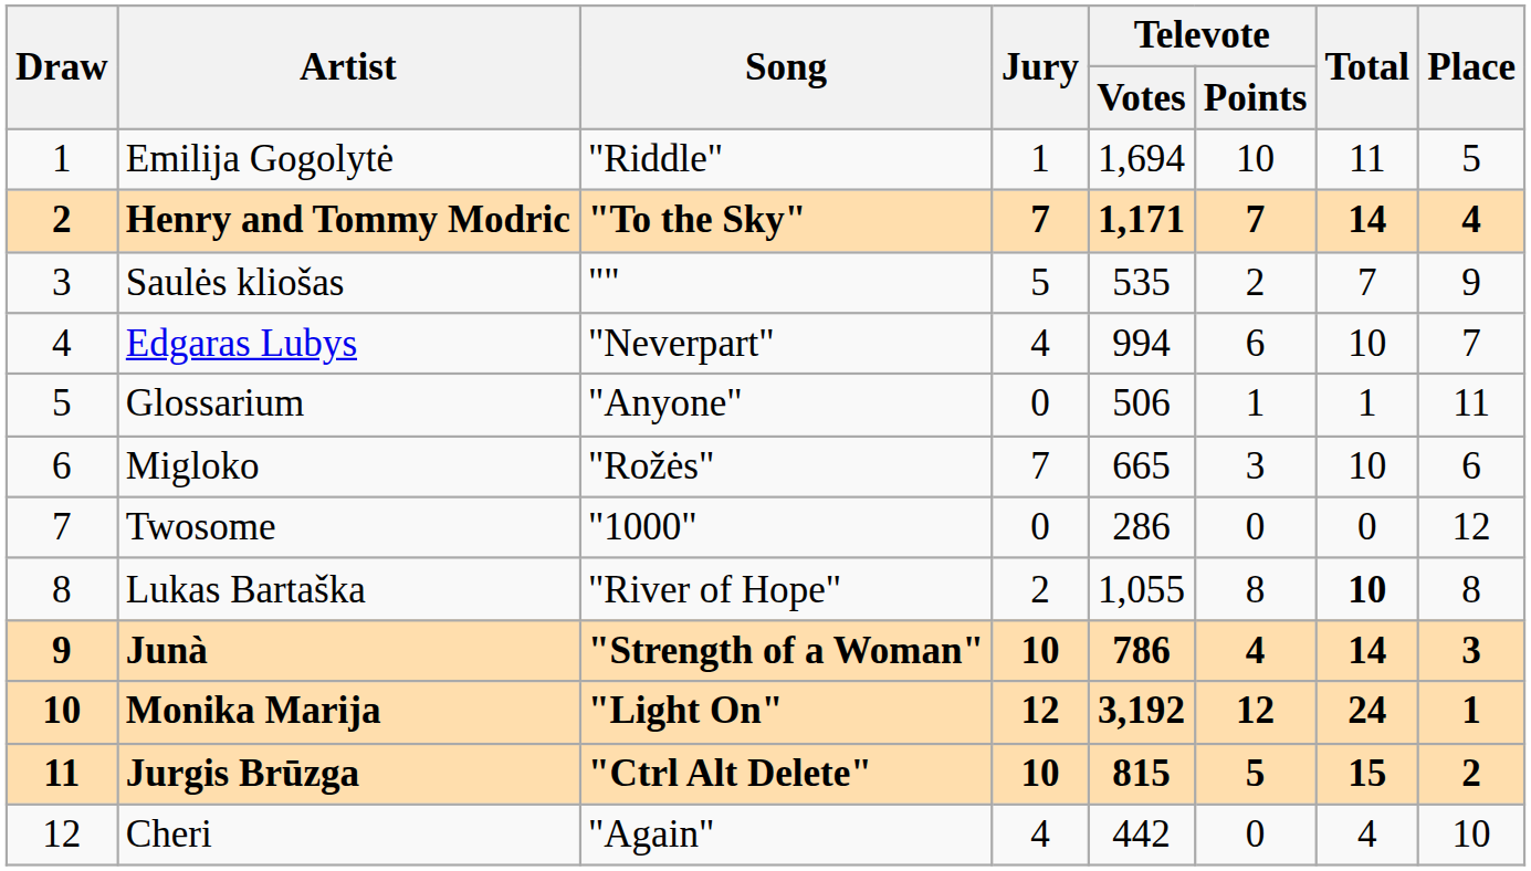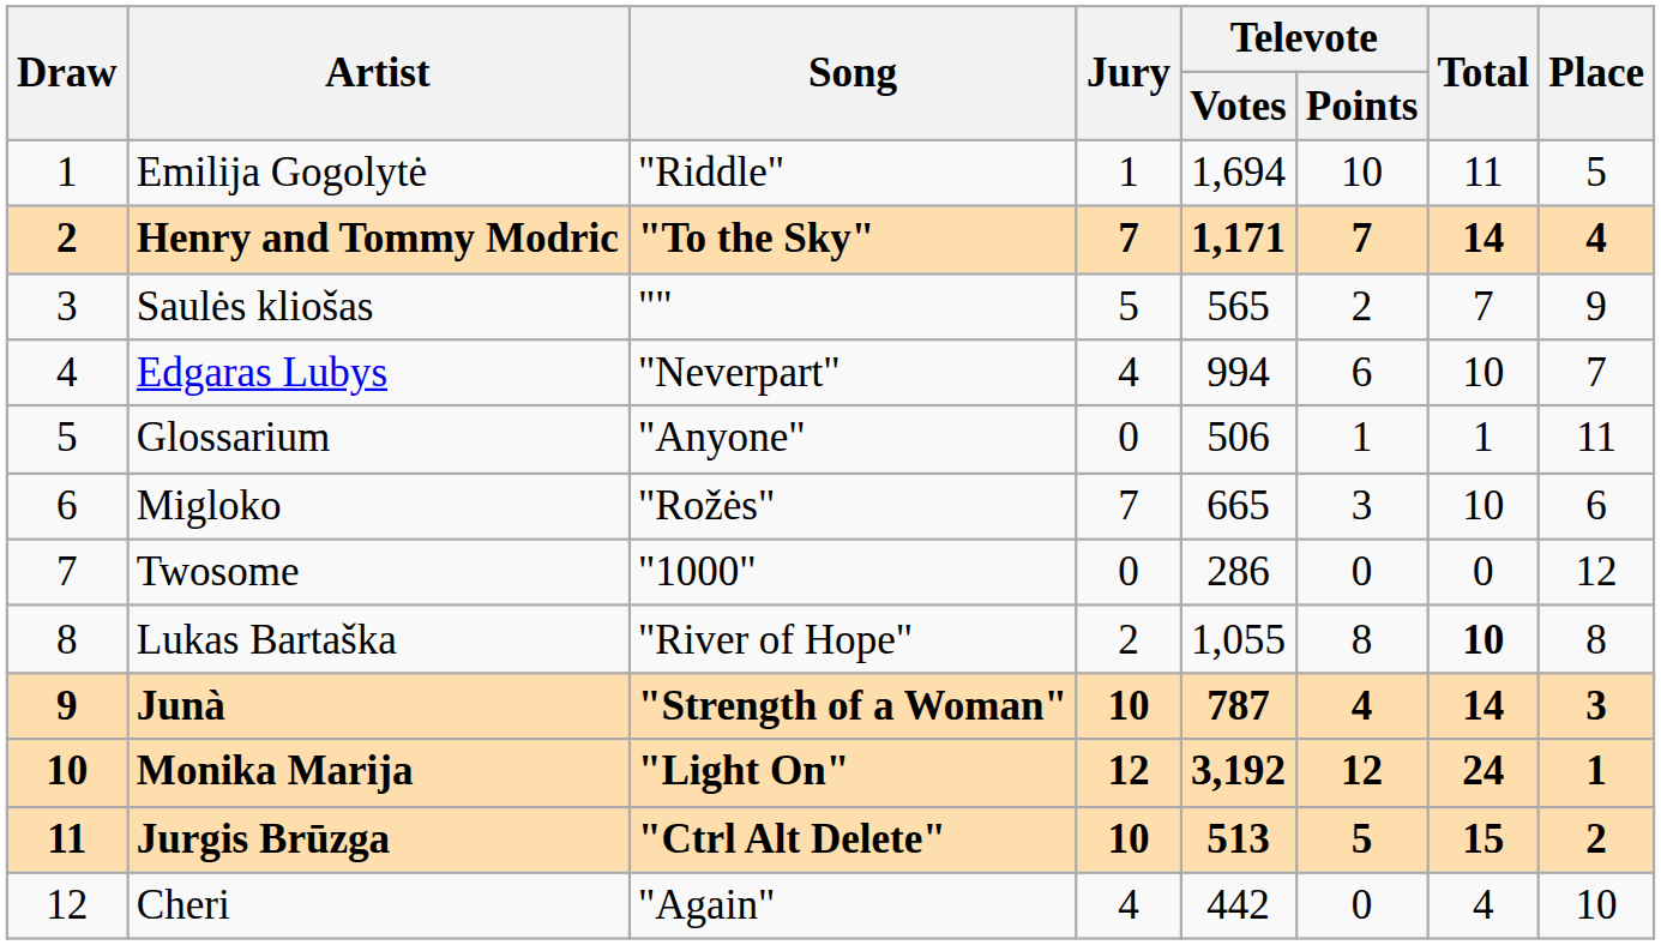Saulės kliošas | Televote / Votes: 535 -> 565
Junà | Televote / Votes: 786 -> 787
Jurgis Brūzga | Televote / Votes: 815 -> 513
